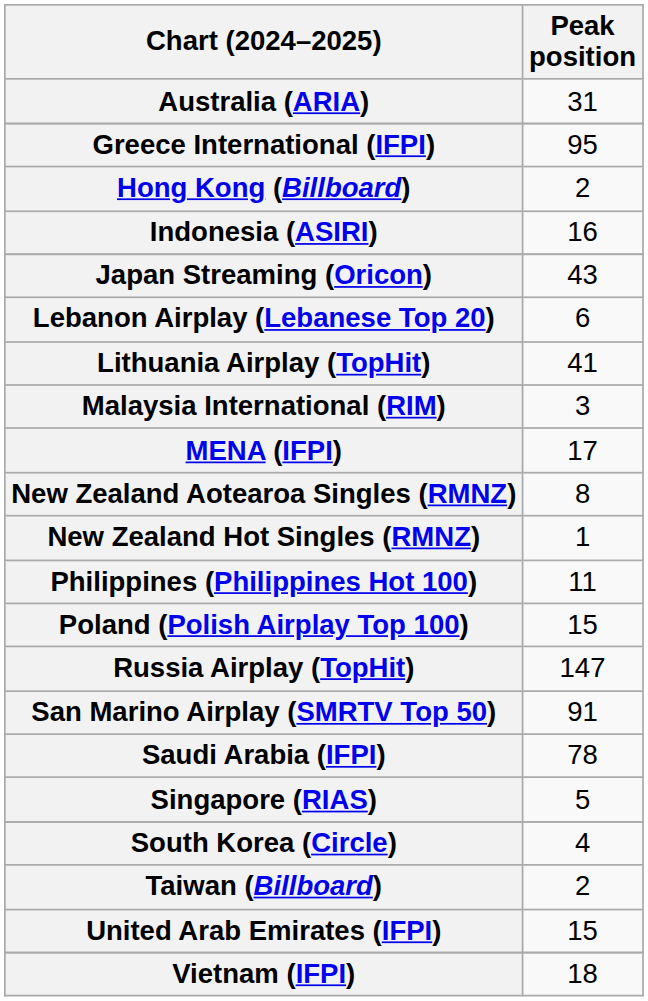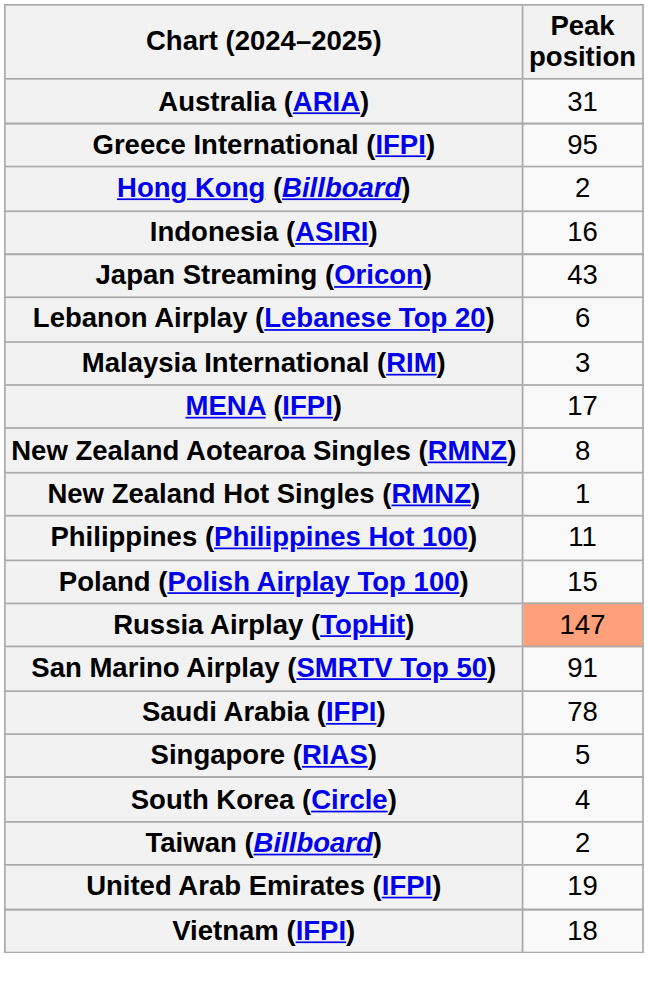- row: Lithuania Airplay (TopHit) | 41
Russia Airplay (TopHit) | Peak position: no background -> lightsalmon background
United Arab Emirates (IFPI) | Peak position: 15 -> 19
